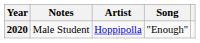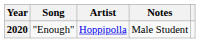columns swapped: Song <-> Notes
